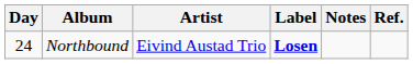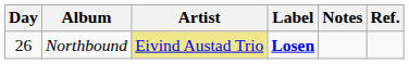Northbound | Day: 24 -> 26
Northbound | Artist: no background -> khaki background
